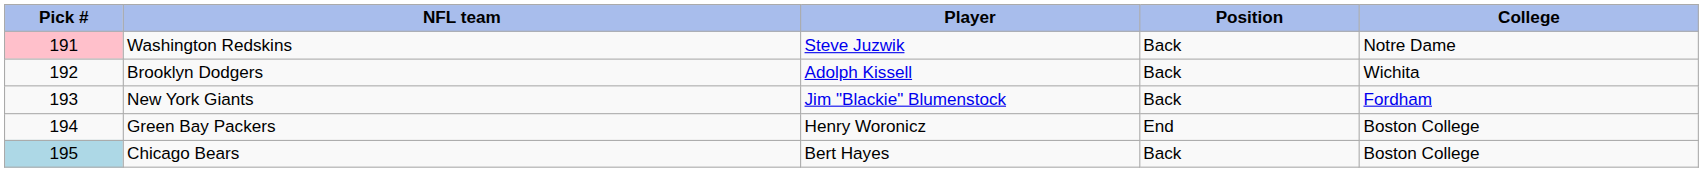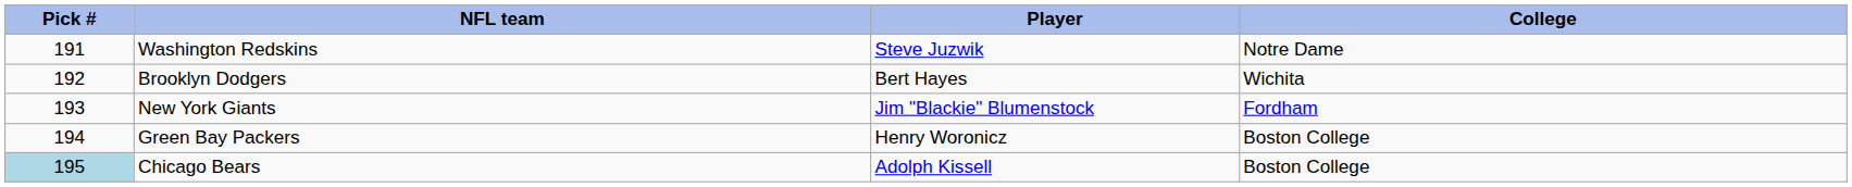- column: Position | Back | Back | Back | End | Back
Washington Redskins | Pick #: pink background -> no background
Brooklyn Dodgers | Player: Adolph Kissell -> Bert Hayes
Chicago Bears | Player: Bert Hayes -> Adolph Kissell
